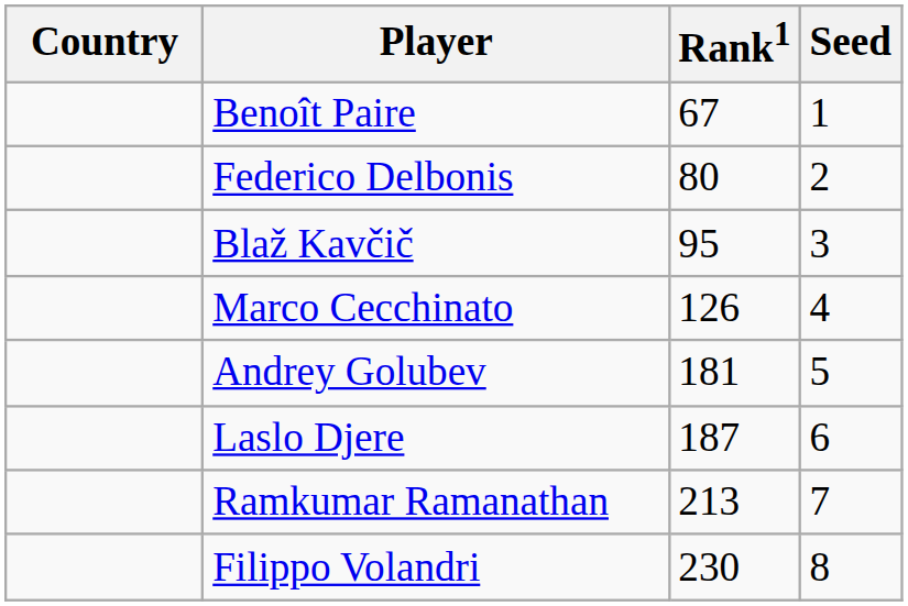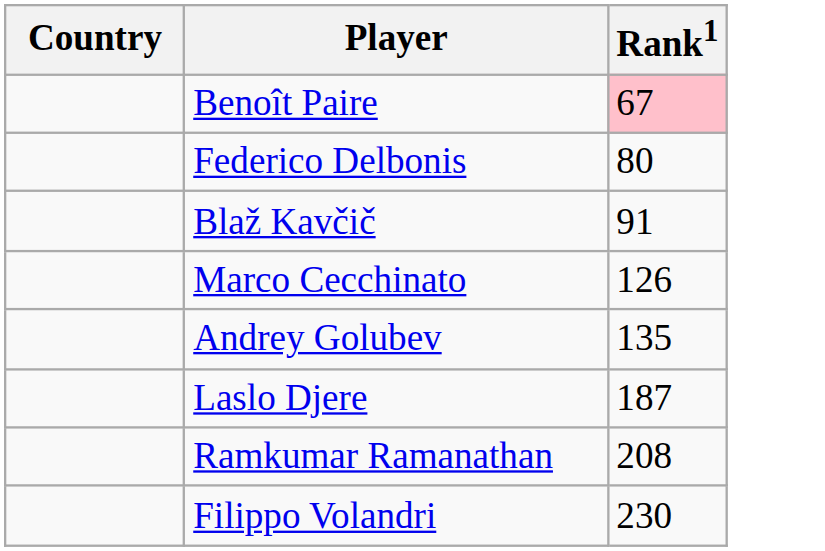- column: Seed | 1 | 2 | 3 | 4 | 5 | 6 | 7 | 8
Benoît Paire | Rank1: no background -> pink background
Blaž Kavčič | Rank1: 95 -> 91
Andrey Golubev | Rank1: 181 -> 135
Ramkumar Ramanathan | Rank1: 213 -> 208
